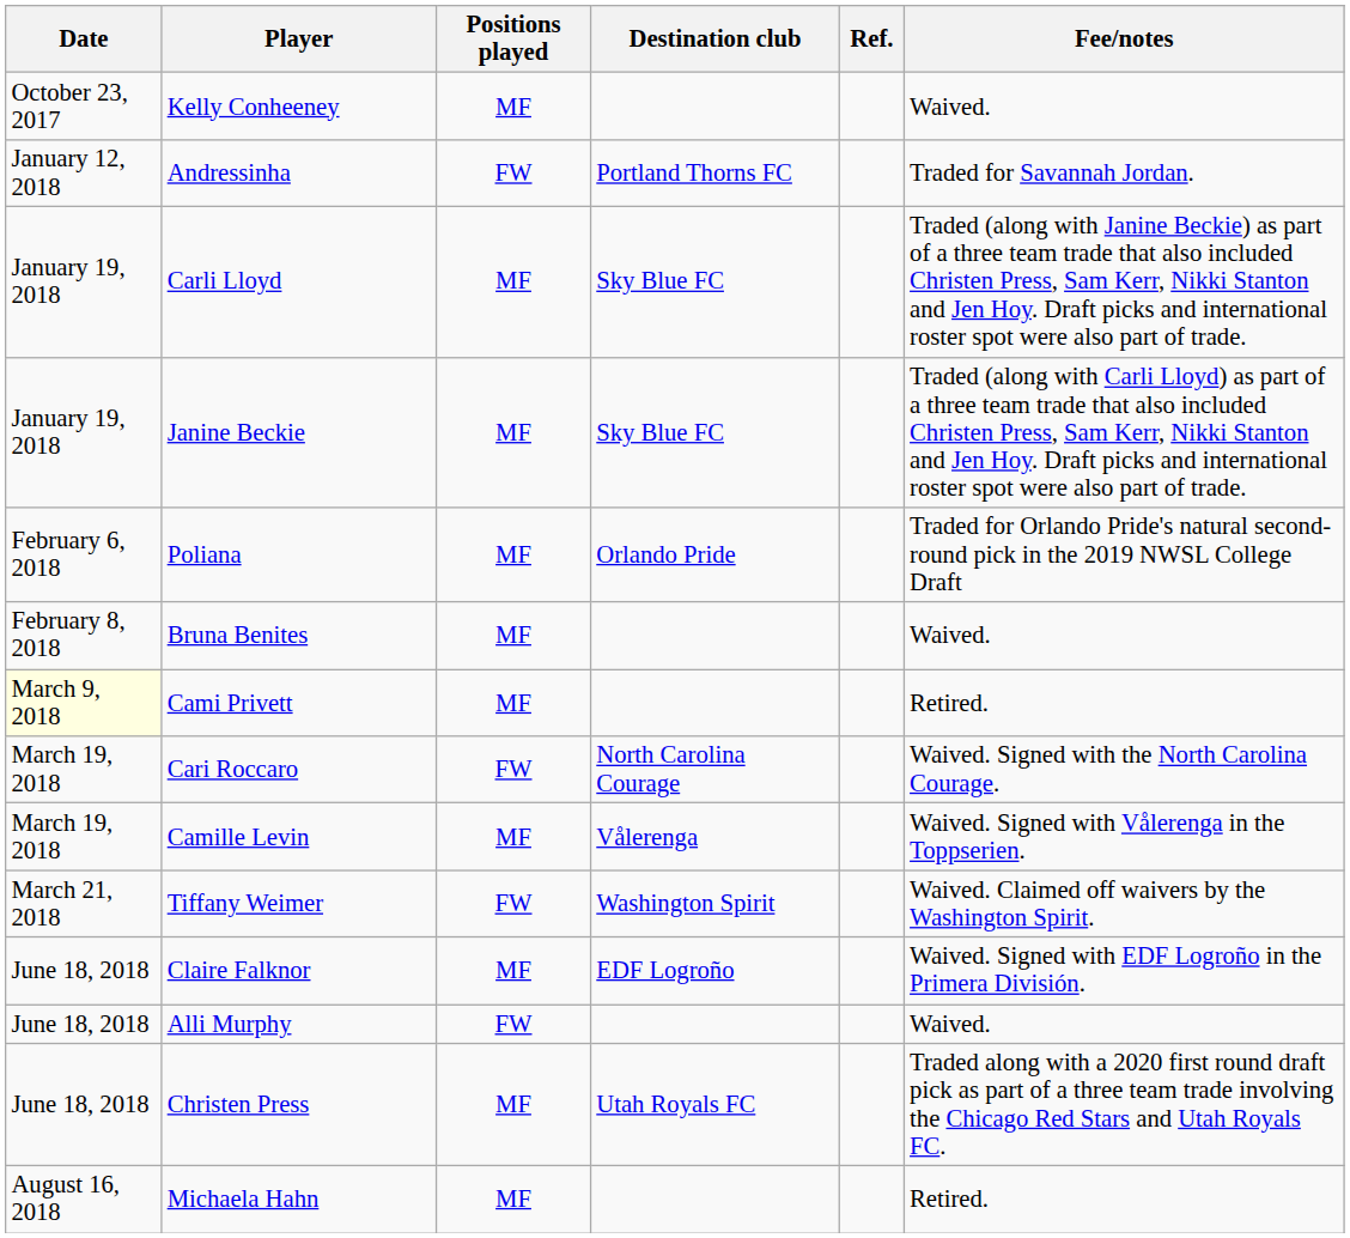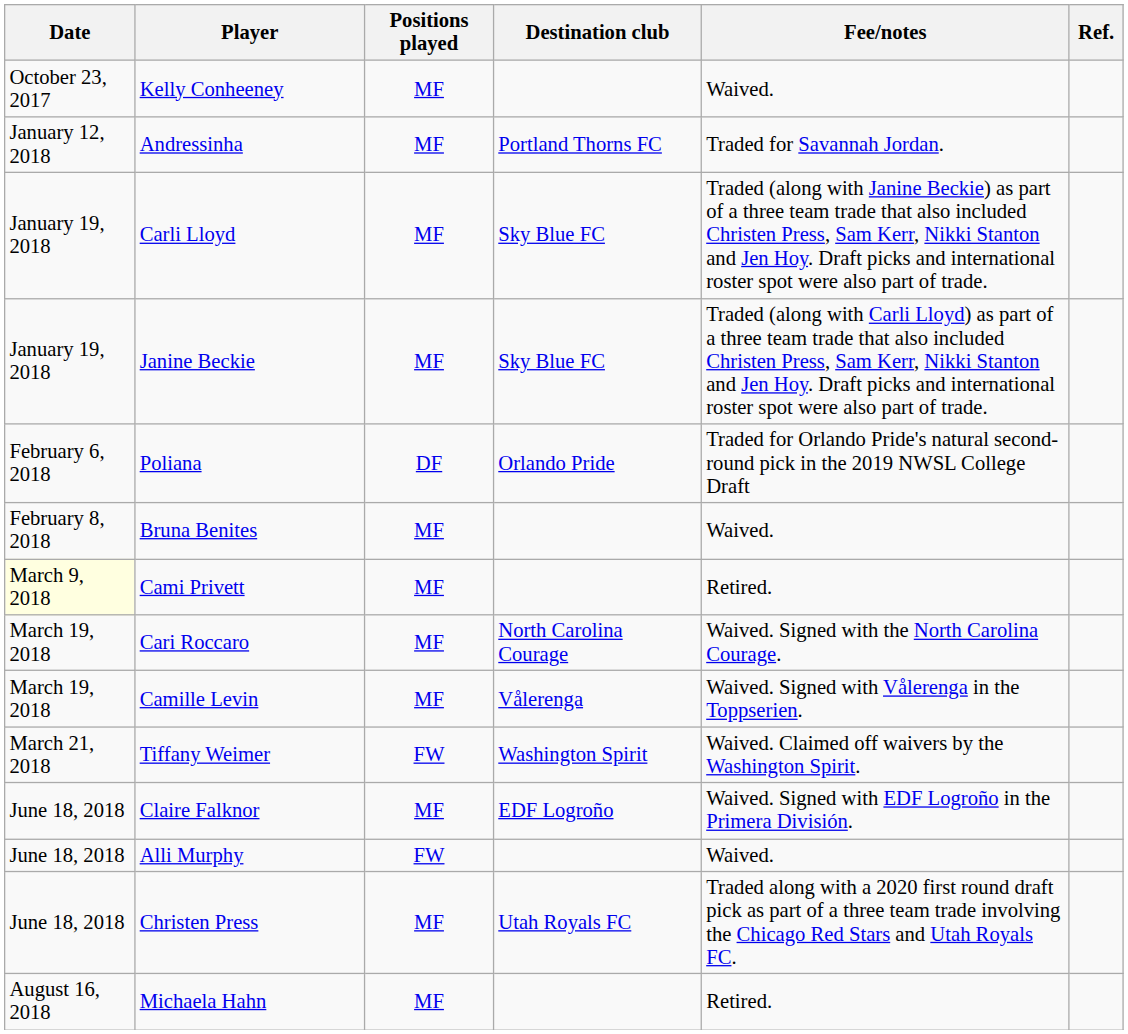columns swapped: Fee/notes <-> Ref.
Andressinha | Positions played: FW -> MF
Poliana | Positions played: MF -> DF
Cari Roccaro | Positions played: FW -> MF
